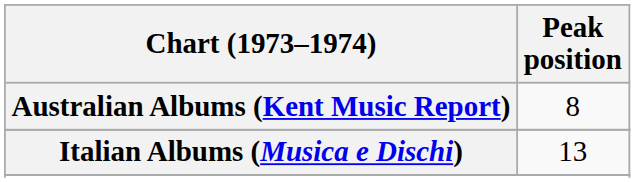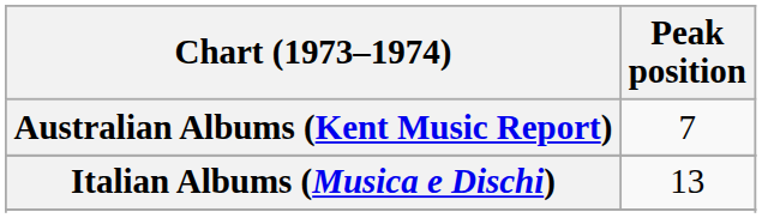Australian Albums (Kent Music Report) | Peak position: 8 -> 7
